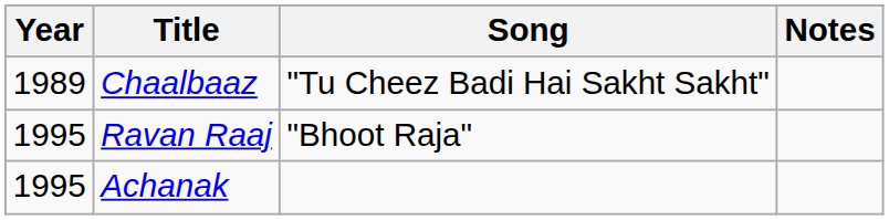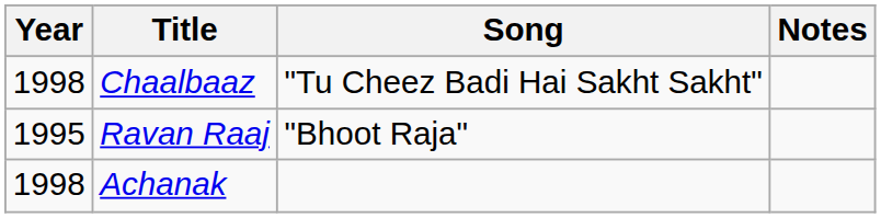Chaalbaaz | Year: 1989 -> 1998
Achanak | Year: 1995 -> 1998
